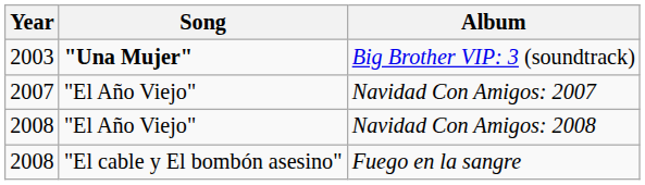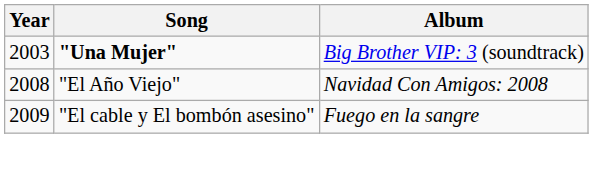- row: 2007 | "El Año Viejo" | Navidad Con Amigos: 2007
Fuego en la sangre | Year: 2008 -> 2009
